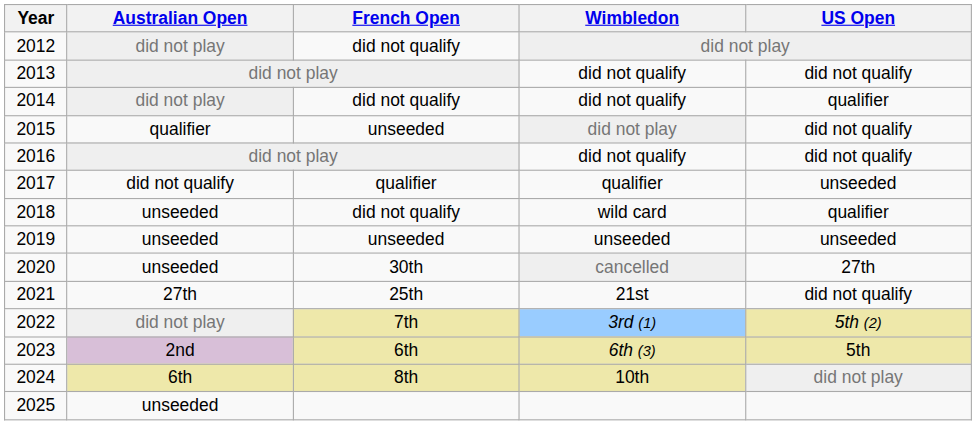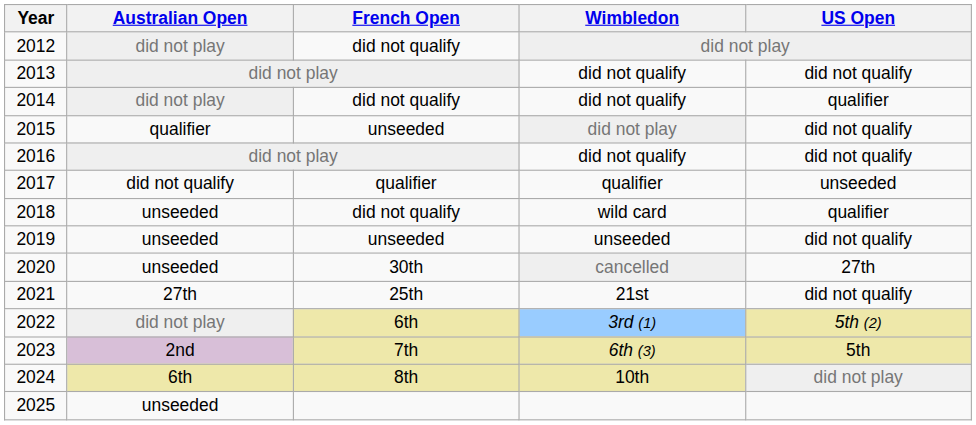2019 | US Open: unseeded -> did not qualify
2022 | French Open: 7th -> 6th
2023 | French Open: 6th -> 7th
